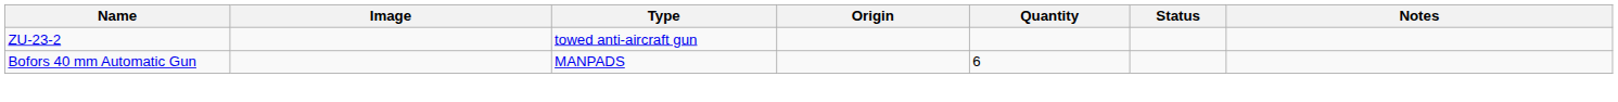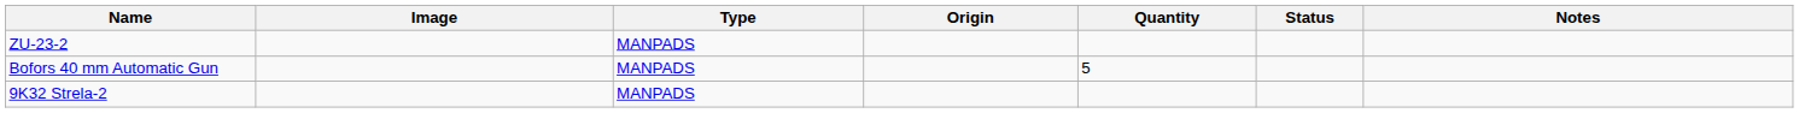ZU-23-2 | Type: towed anti-aircraft gun -> MANPADS
Bofors 40 mm Automatic Gun | Quantity: 6 -> 5
+ row: 9K32 Strela-2 | MANPADS
